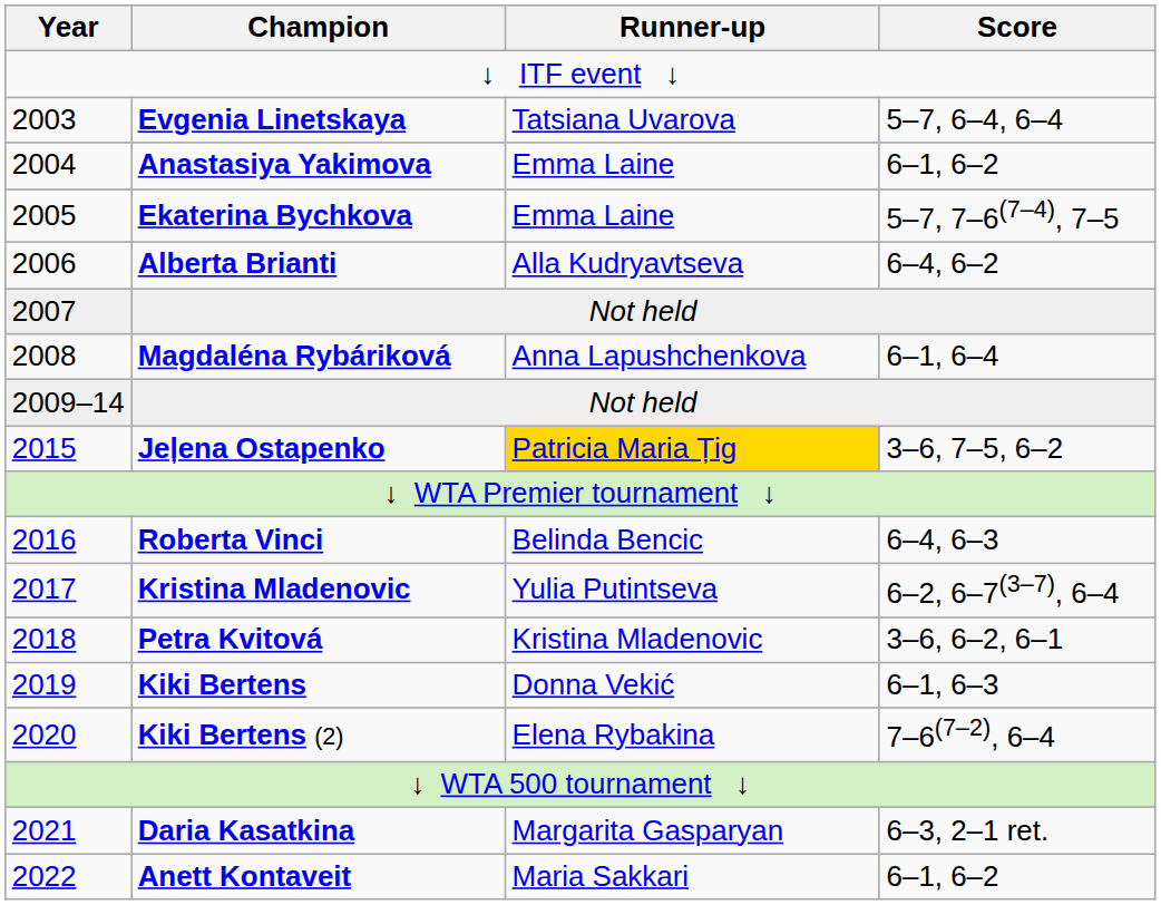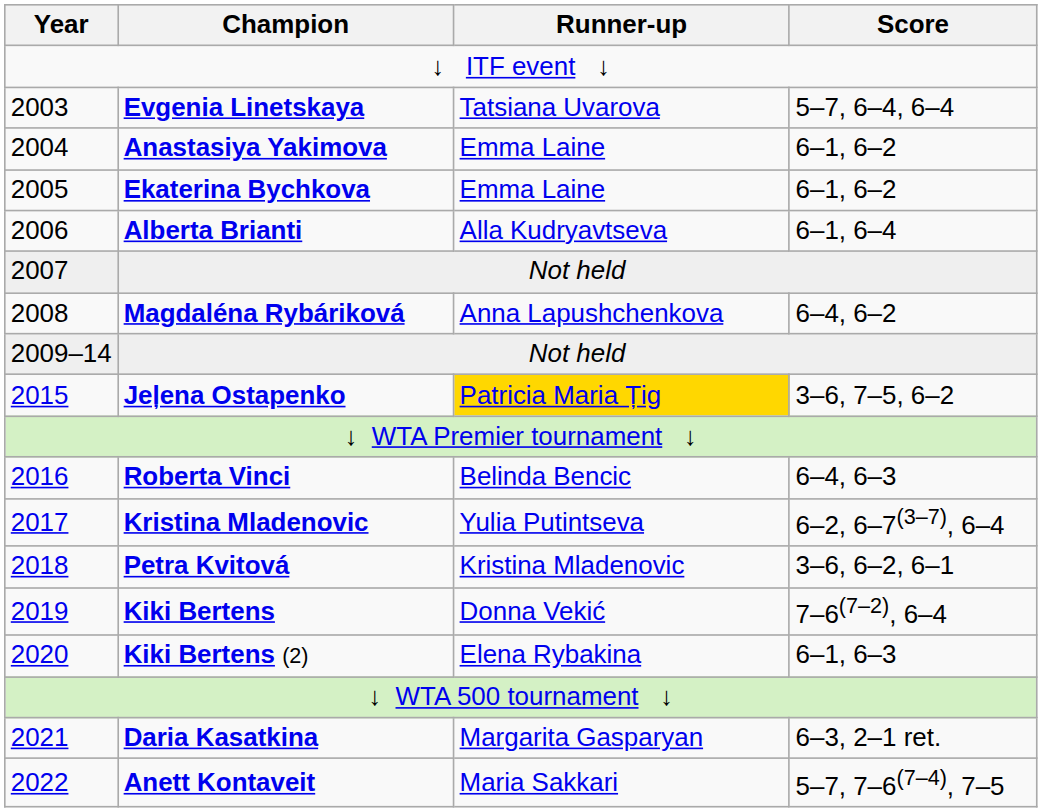Ekaterina Bychkova | Score: 5–7, 7–6(7–4), 7–5 -> 6–1, 6–2
Alberta Brianti | Score: 6–4, 6–2 -> 6–1, 6–4
Magdaléna Rybáriková | Score: 6–1, 6–4 -> 6–4, 6–2
Kiki Bertens | Score: 6–1, 6–3 -> 7–6(7–2), 6–4
Kiki Bertens (2) | Score: 7–6(7–2), 6–4 -> 6–1, 6–3
Anett Kontaveit | Score: 6–1, 6–2 -> 5–7, 7–6(7–4), 7–5
